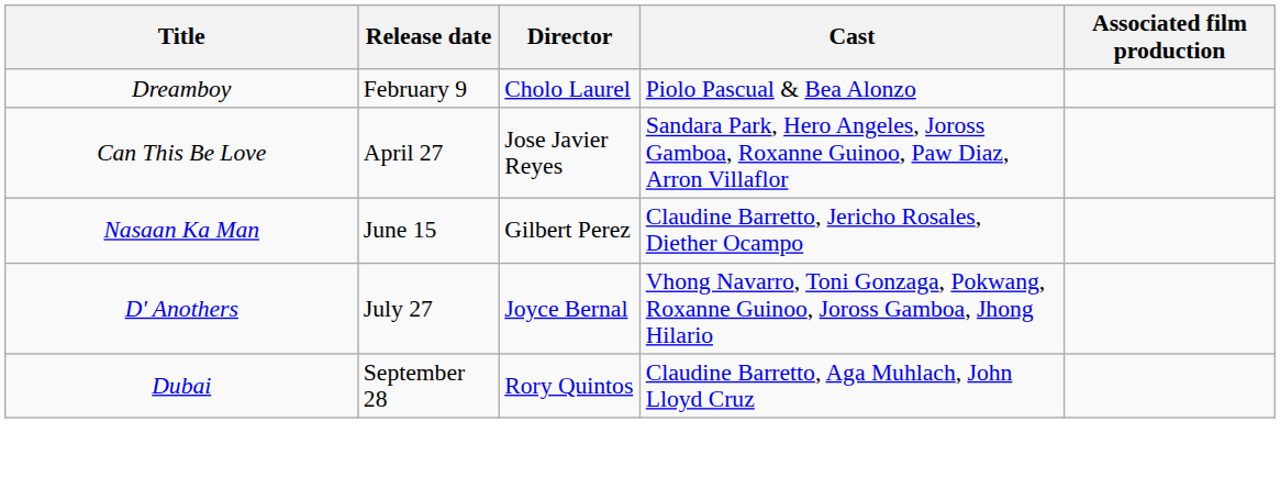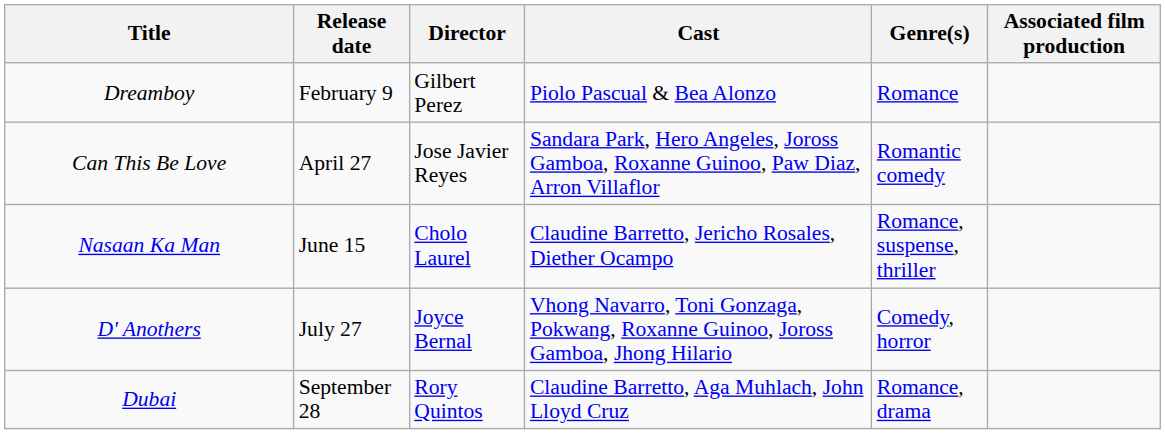+ column: Genre(s) | Romance | Romantic comedy | Romance, suspense, thriller | Comedy, horror | Romance, drama
Dreamboy | Director: Cholo Laurel -> Gilbert Perez
Nasaan Ka Man | Director: Gilbert Perez -> Cholo Laurel
